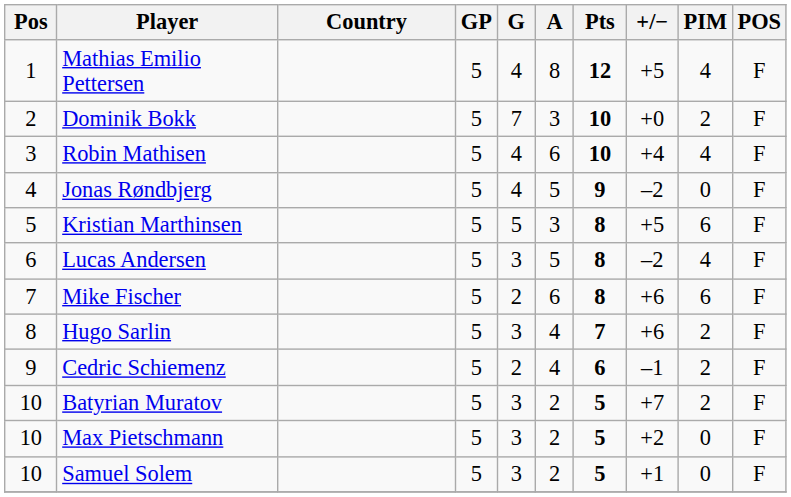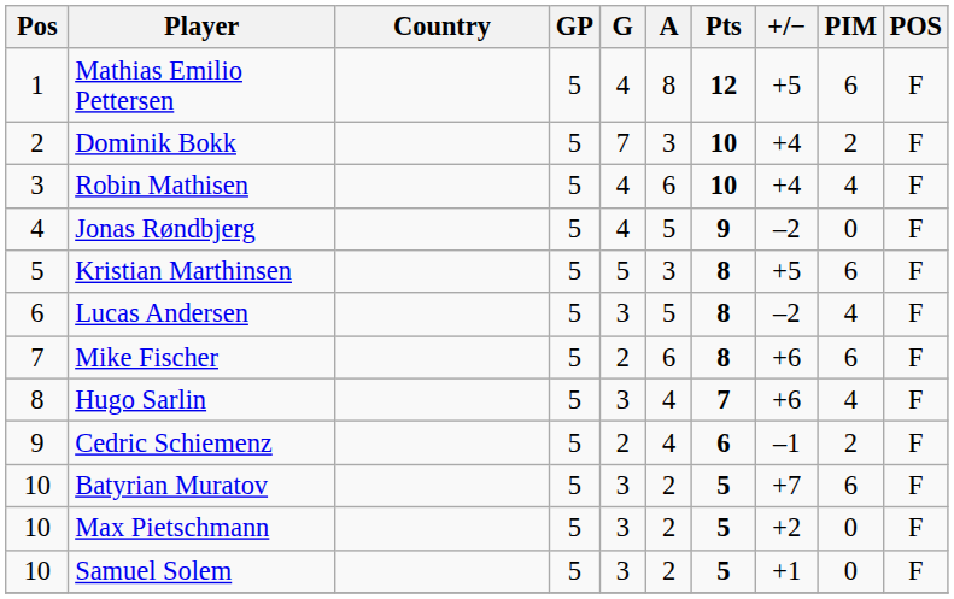Mathias Emilio Pettersen | PIM: 4 -> 6
Dominik Bokk | +/−: +0 -> +4
Hugo Sarlin | PIM: 2 -> 4
Batyrian Muratov | PIM: 2 -> 6
